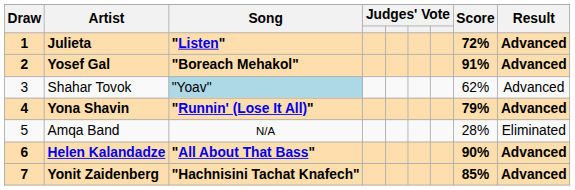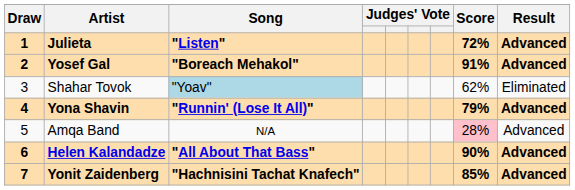Shahar Tovok | Result: Advanced -> Eliminated
Amqa Band | Score: no background -> pink background
Amqa Band | Result: Eliminated -> Advanced
